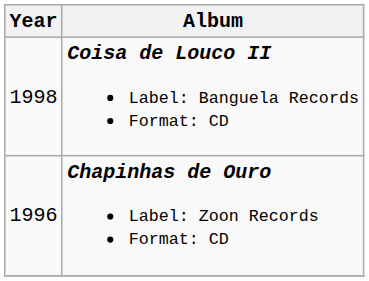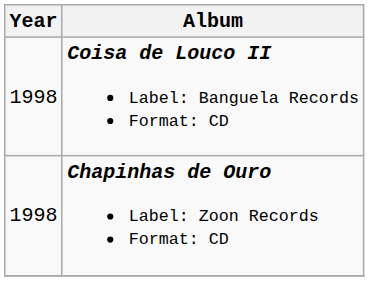Chapinhas de Ouro Label: Zoon Records Format: CD | Year: 1996 -> 1998
